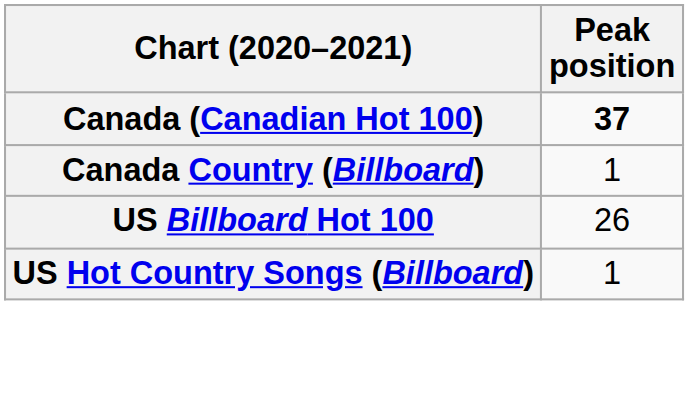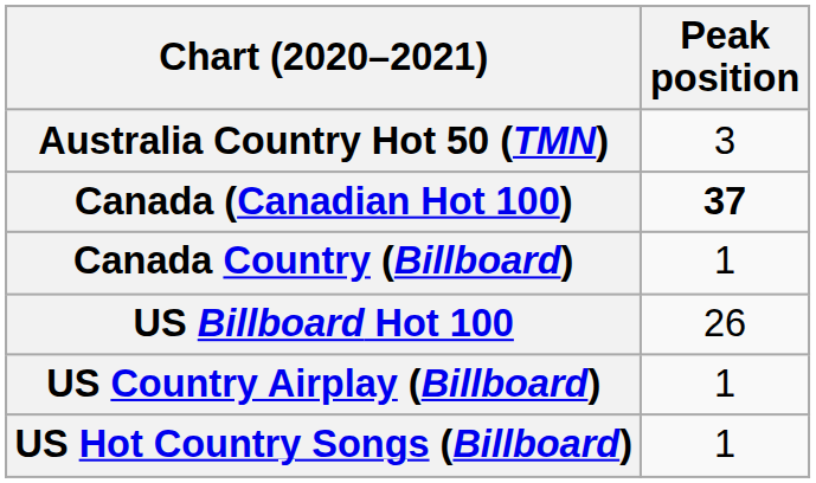+ row: Australia Country Hot 50 (TMN) | 3
+ row: US Country Airplay (Billboard) | 1
